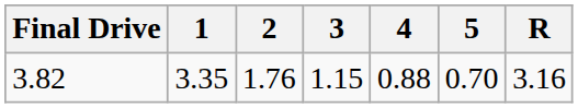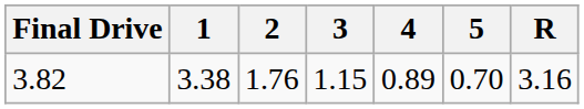3.82 | 1: 3.35 -> 3.38
3.82 | 4: 0.88 -> 0.89
